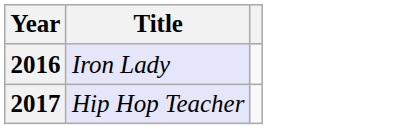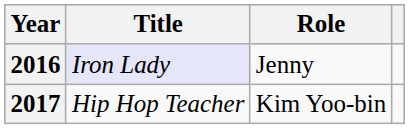+ column: Role | Jenny | Kim Yoo-bin
2017 | Title: lavender background -> no background
